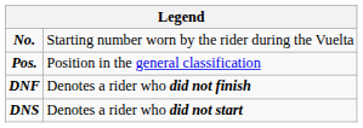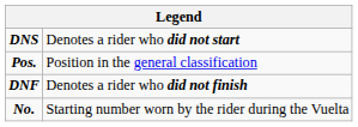rows swapped: No. <-> DNS
